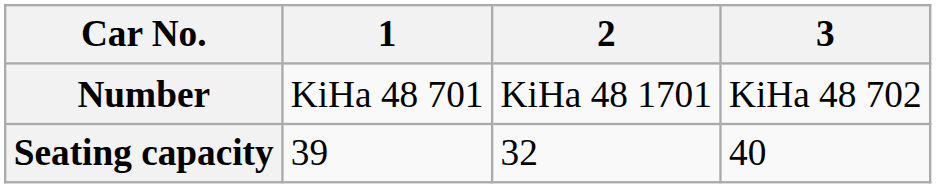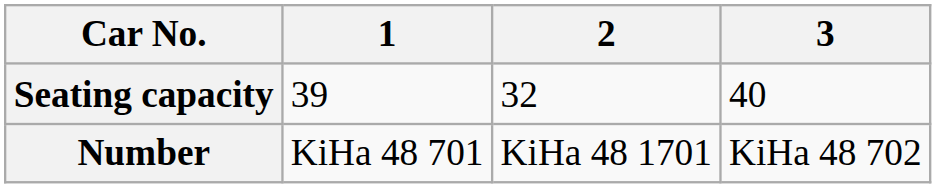rows swapped: Number <-> Seating capacity
